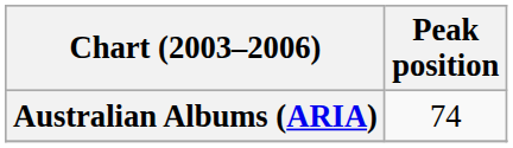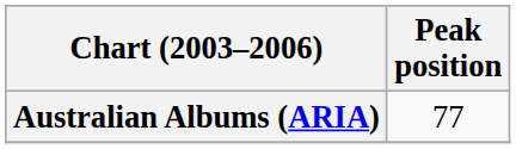Australian Albums (ARIA) | Peak position: 74 -> 77
